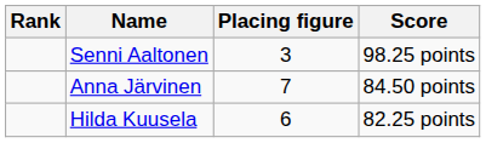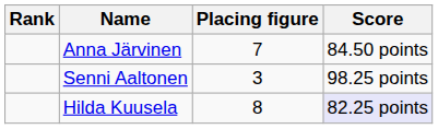rows swapped: Senni Aaltonen <-> Anna Järvinen
Hilda Kuusela | Placing figure: 6 -> 8
Hilda Kuusela | Score: no background -> lavender background
